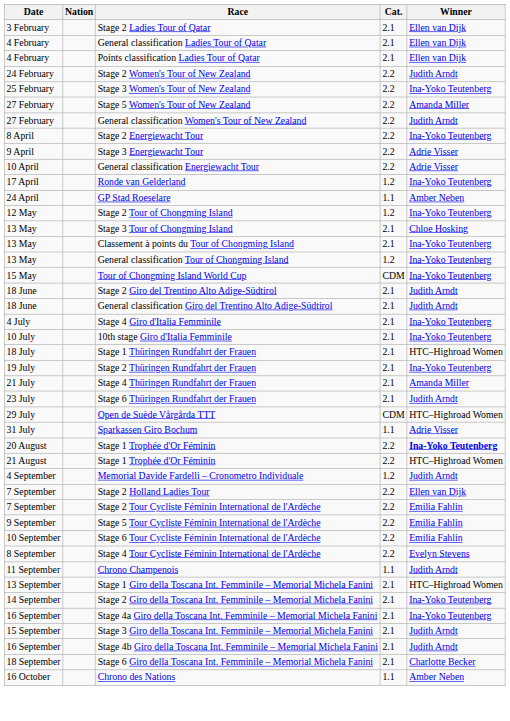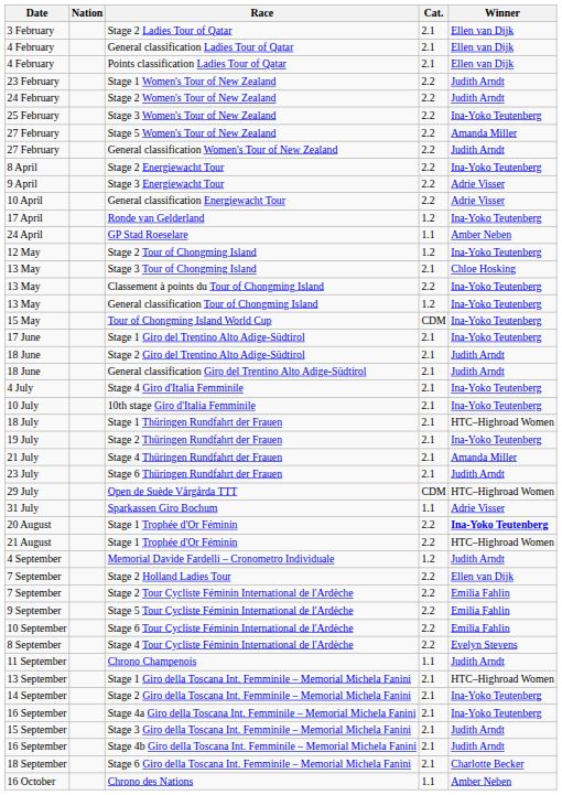+ row: 23 February | Stage 1 Women's Tour of New Zealand | 2.2 | Judith Arndt
Classement à points du Tour of Chongming Island | Cat.: 2.1 -> 2.2
+ row: 17 June | Stage 1 Giro del Trentino Alto Adige-Südtirol | 2.1 | Ina-Yoko Teutenberg
